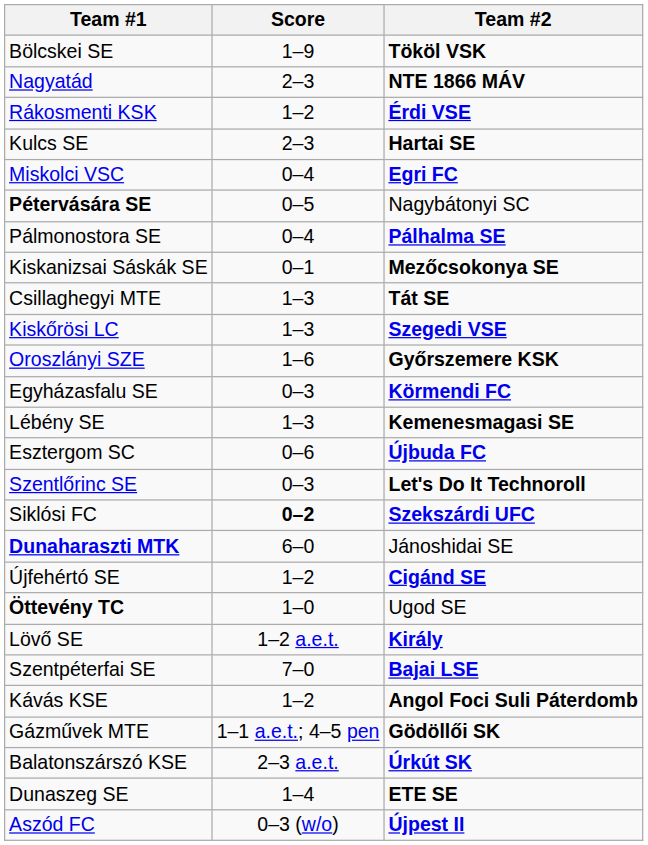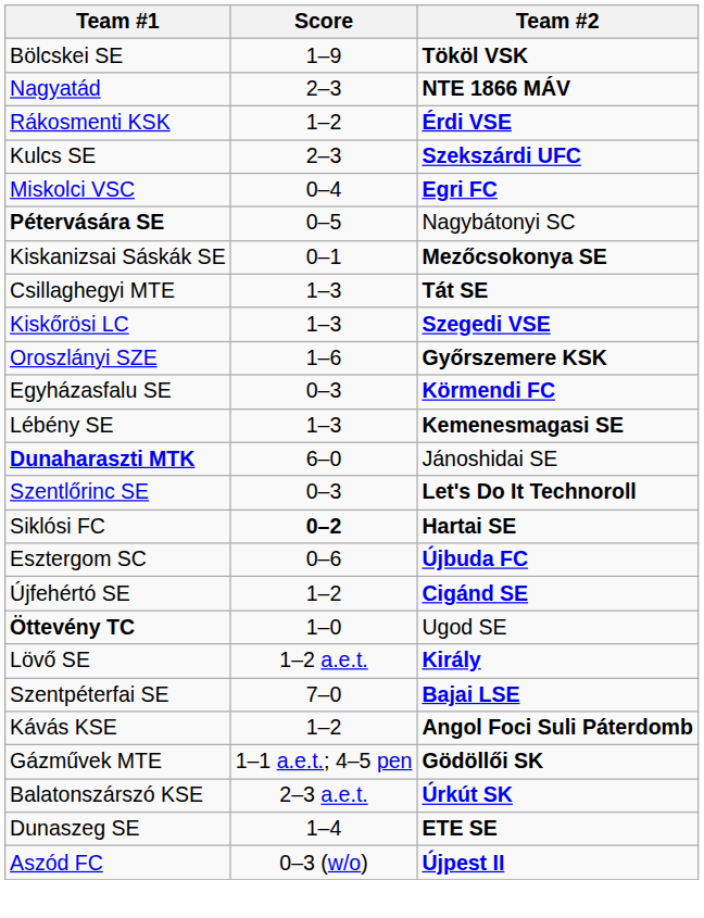Kulcs SE | Team #2: Hartai SE -> Szekszárdi UFC
- row: Pálmonostora SE | 0–4 | Pálhalma SE
rows swapped: Esztergom SC <-> Dunaharaszti MTK
Siklósi FC | Team #2: Szekszárdi UFC -> Hartai SE
